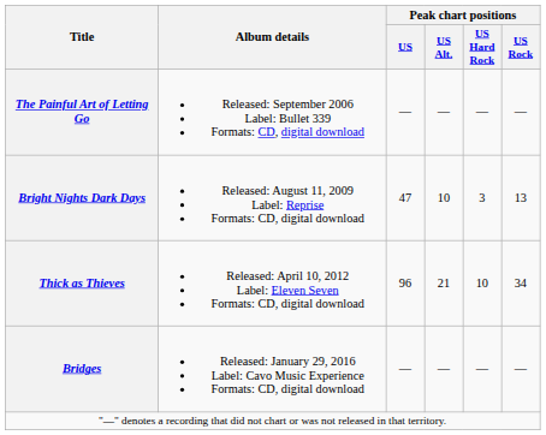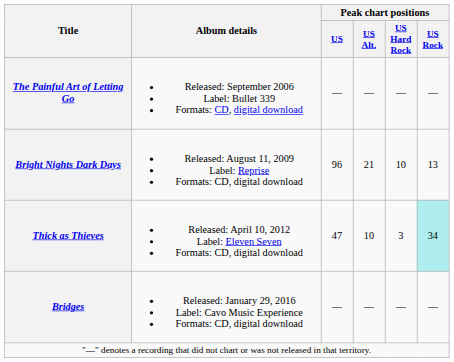Bright Nights Dark Days | Peak chart positions / US: 47 -> 96
Bright Nights Dark Days | Peak chart positions / US Alt.: 10 -> 21
Bright Nights Dark Days | Peak chart positions / US Hard Rock: 3 -> 10
Thick as Thieves | Peak chart positions / US: 96 -> 47
Thick as Thieves | Peak chart positions / US Alt.: 21 -> 10
Thick as Thieves | Peak chart positions / US Hard Rock: 10 -> 3
Thick as Thieves | Peak chart positions / US Rock: no background -> paleturquoise background
